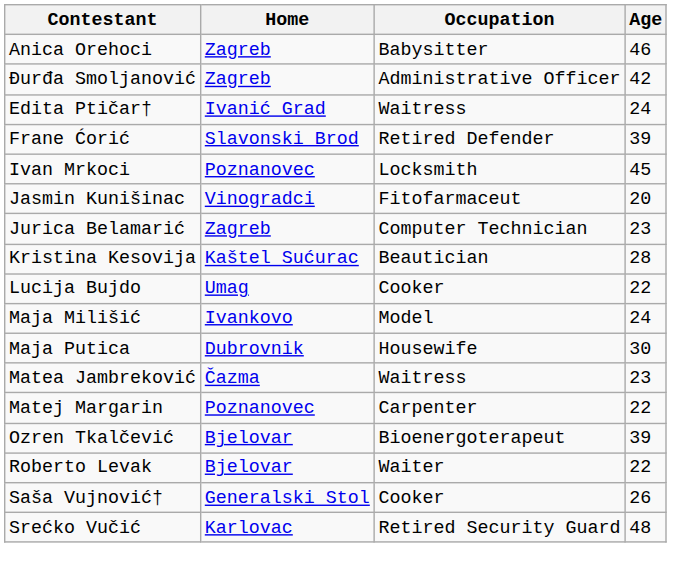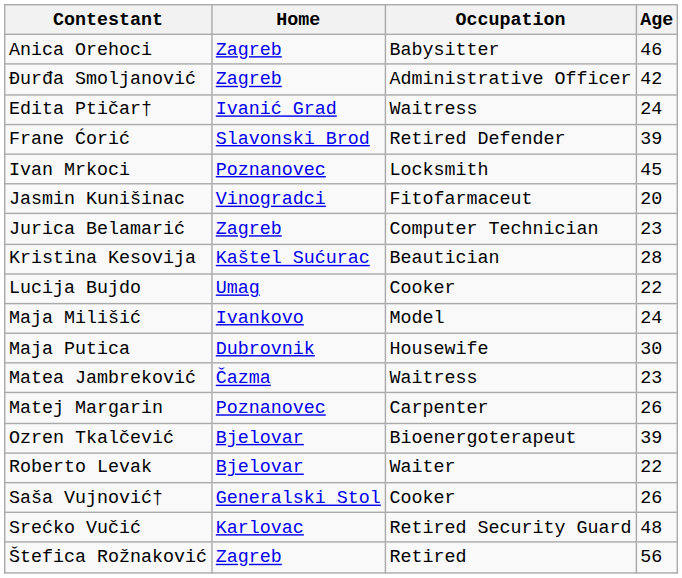Matej Margarin | Age: 22 -> 26
+ row: Štefica Rožnaković | Zagreb | Retired | 56
